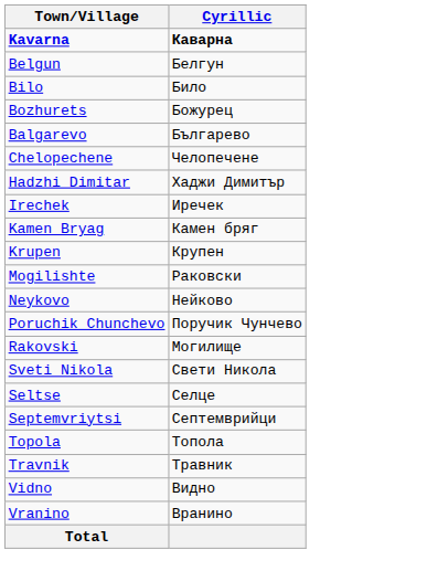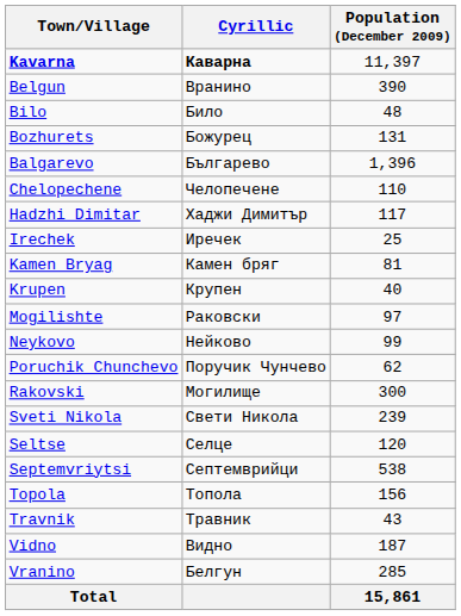+ column: Population (December 2009) | 11,397 | 390 | 48 | 131 | 1,396 | 110 | 117 | 25 | 81 | 40 | 97 | 99 | 62 | 300 | 239 | 120 | 538 | 156 | 43 | 187 | 285 | 15,861
Belgun | Cyrillic: Белгун -> Вранино
Vranino | Cyrillic: Вранино -> Белгун
